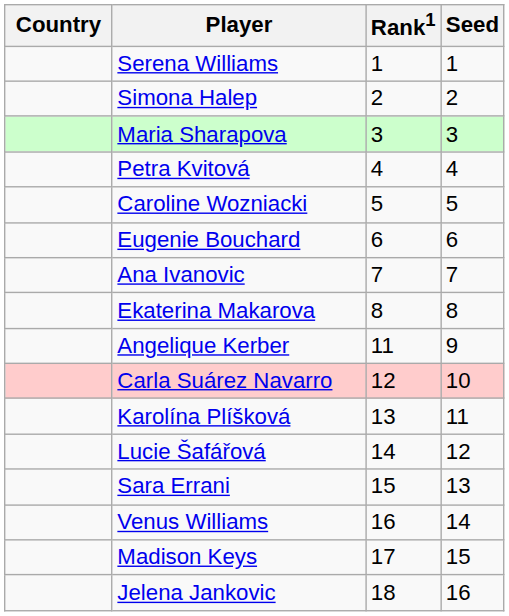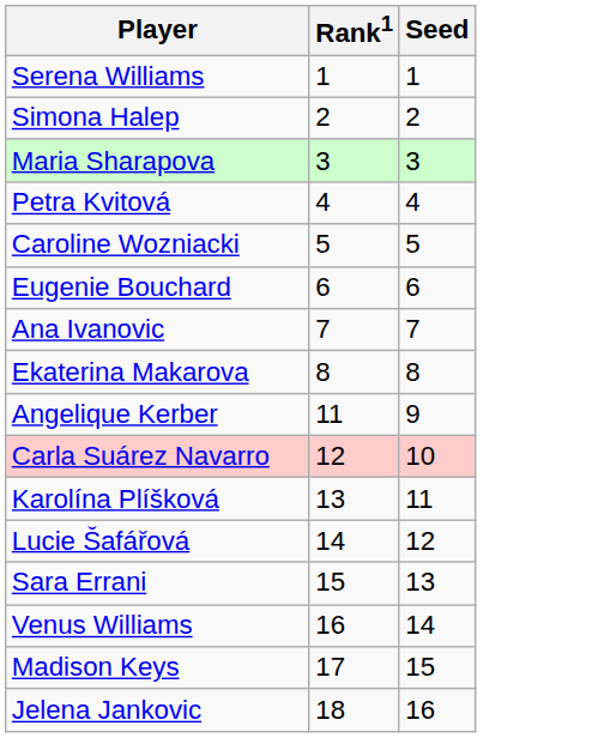- column: Country
